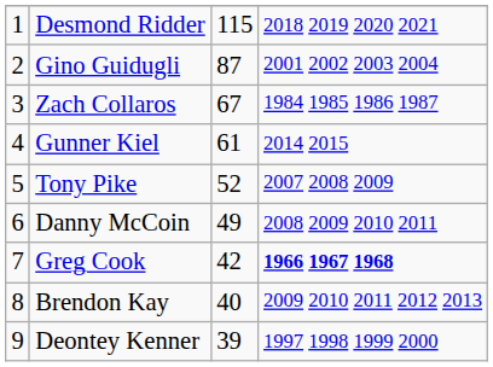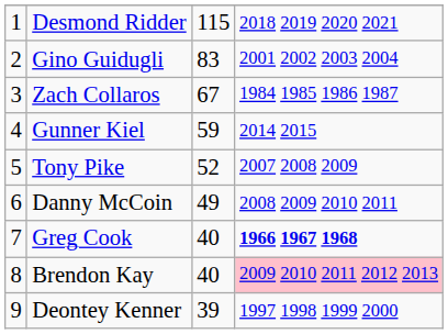Gino Guidugli | column 3: 87 -> 83
Gunner Kiel | column 3: 61 -> 59
Greg Cook | column 3: 42 -> 40
Brendon Kay | column 4: no background -> pink background
